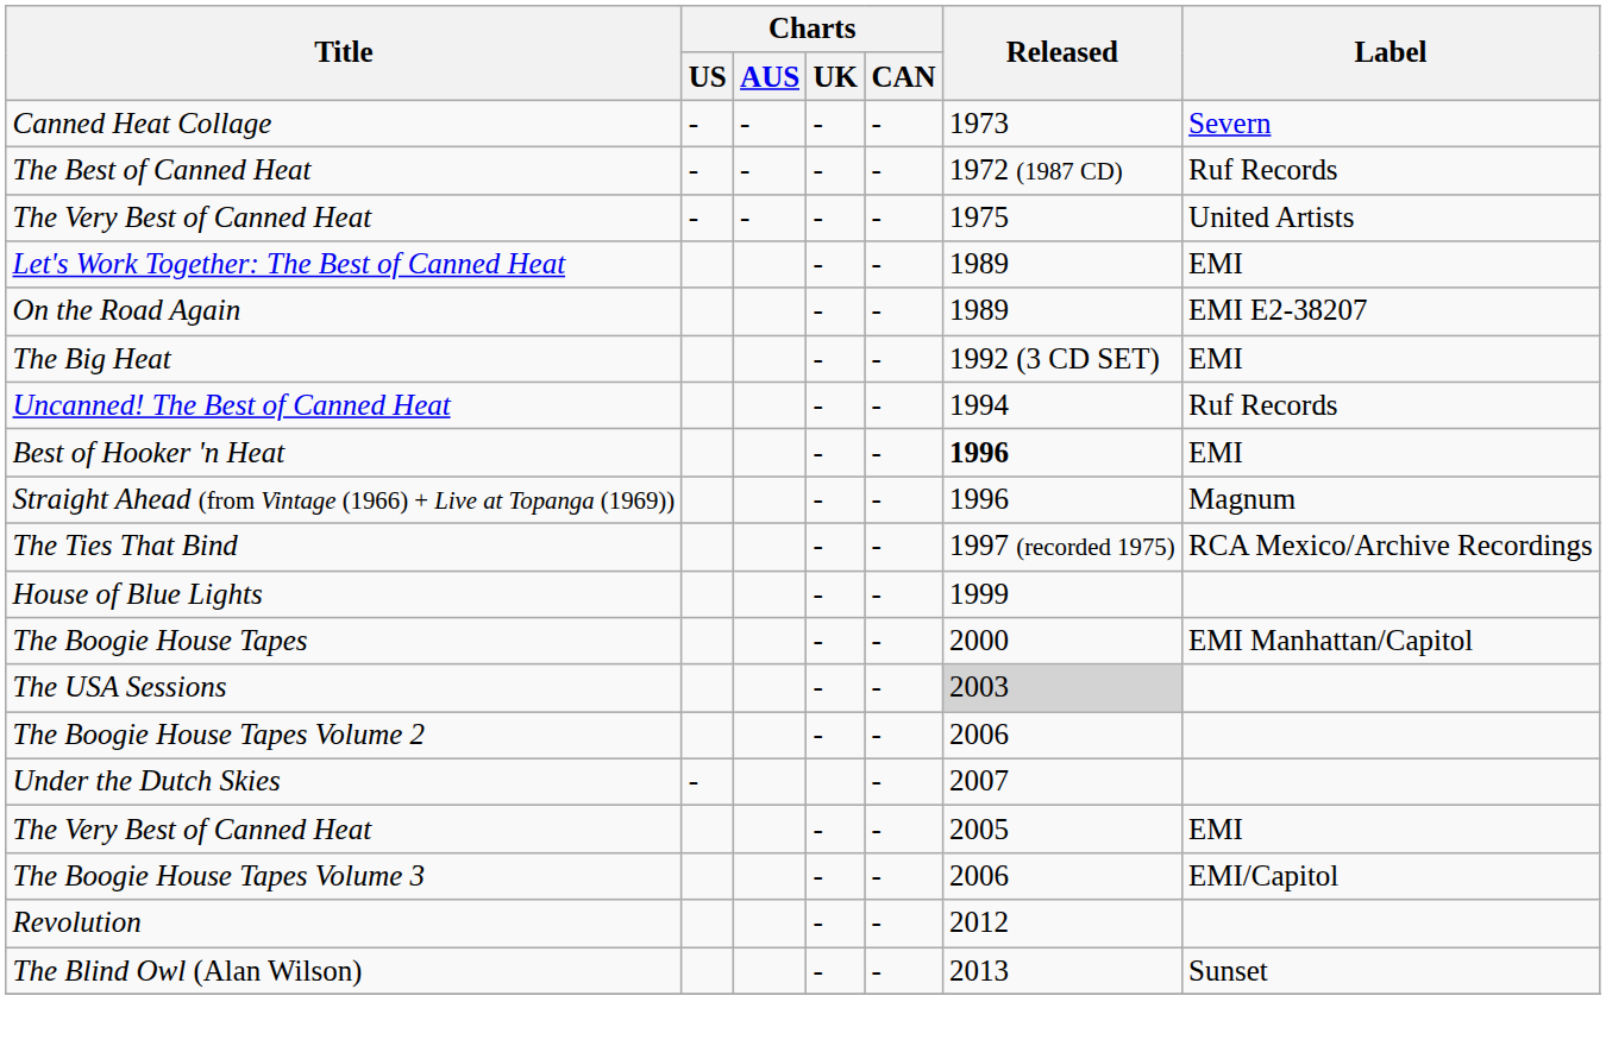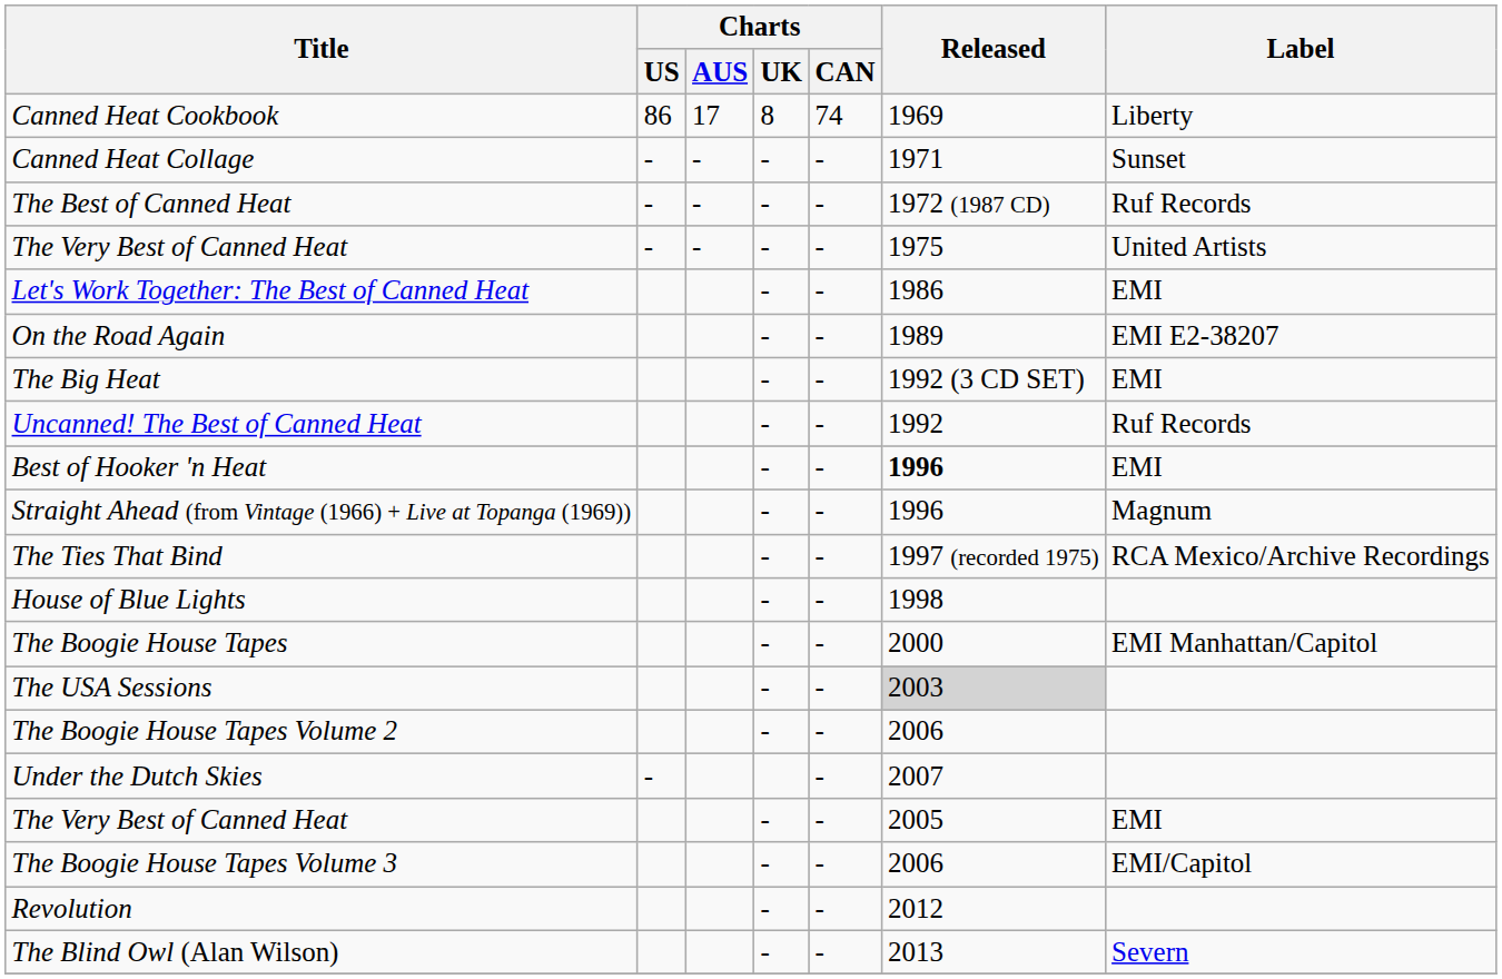+ row: Canned Heat Cookbook | 86 | 17 | 8 | 74 | 1969 | Liberty
Canned Heat Collage | Released: 1973 -> 1971
Canned Heat Collage | Label: Severn -> Sunset
Let's Work Together: The Best of Canned Heat | Released: 1989 -> 1986
Uncanned! The Best of Canned Heat | Released: 1994 -> 1992
House of Blue Lights | Released: 1999 -> 1998
The Blind Owl (Alan Wilson) | Label: Sunset -> Severn
